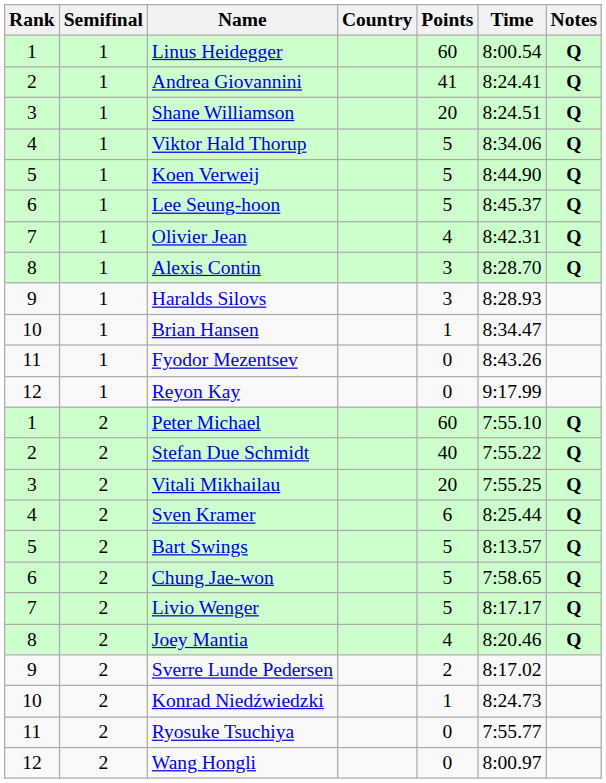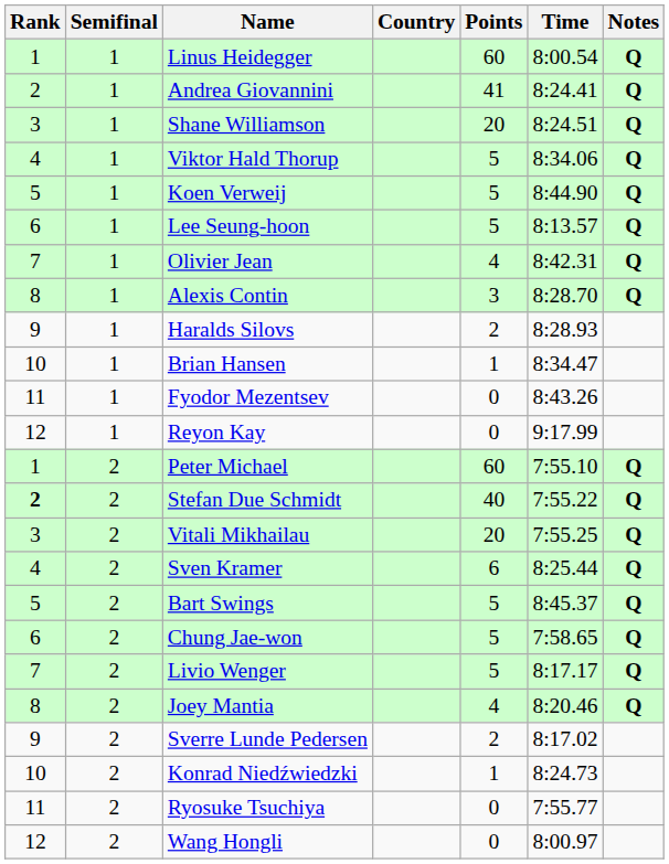Lee Seung-hoon | Time: 8:45.37 -> 8:13.57
Haralds Silovs | Points: 3 -> 2
Stefan Due Schmidt | Rank: normal -> bold
Bart Swings | Time: 8:13.57 -> 8:45.37
